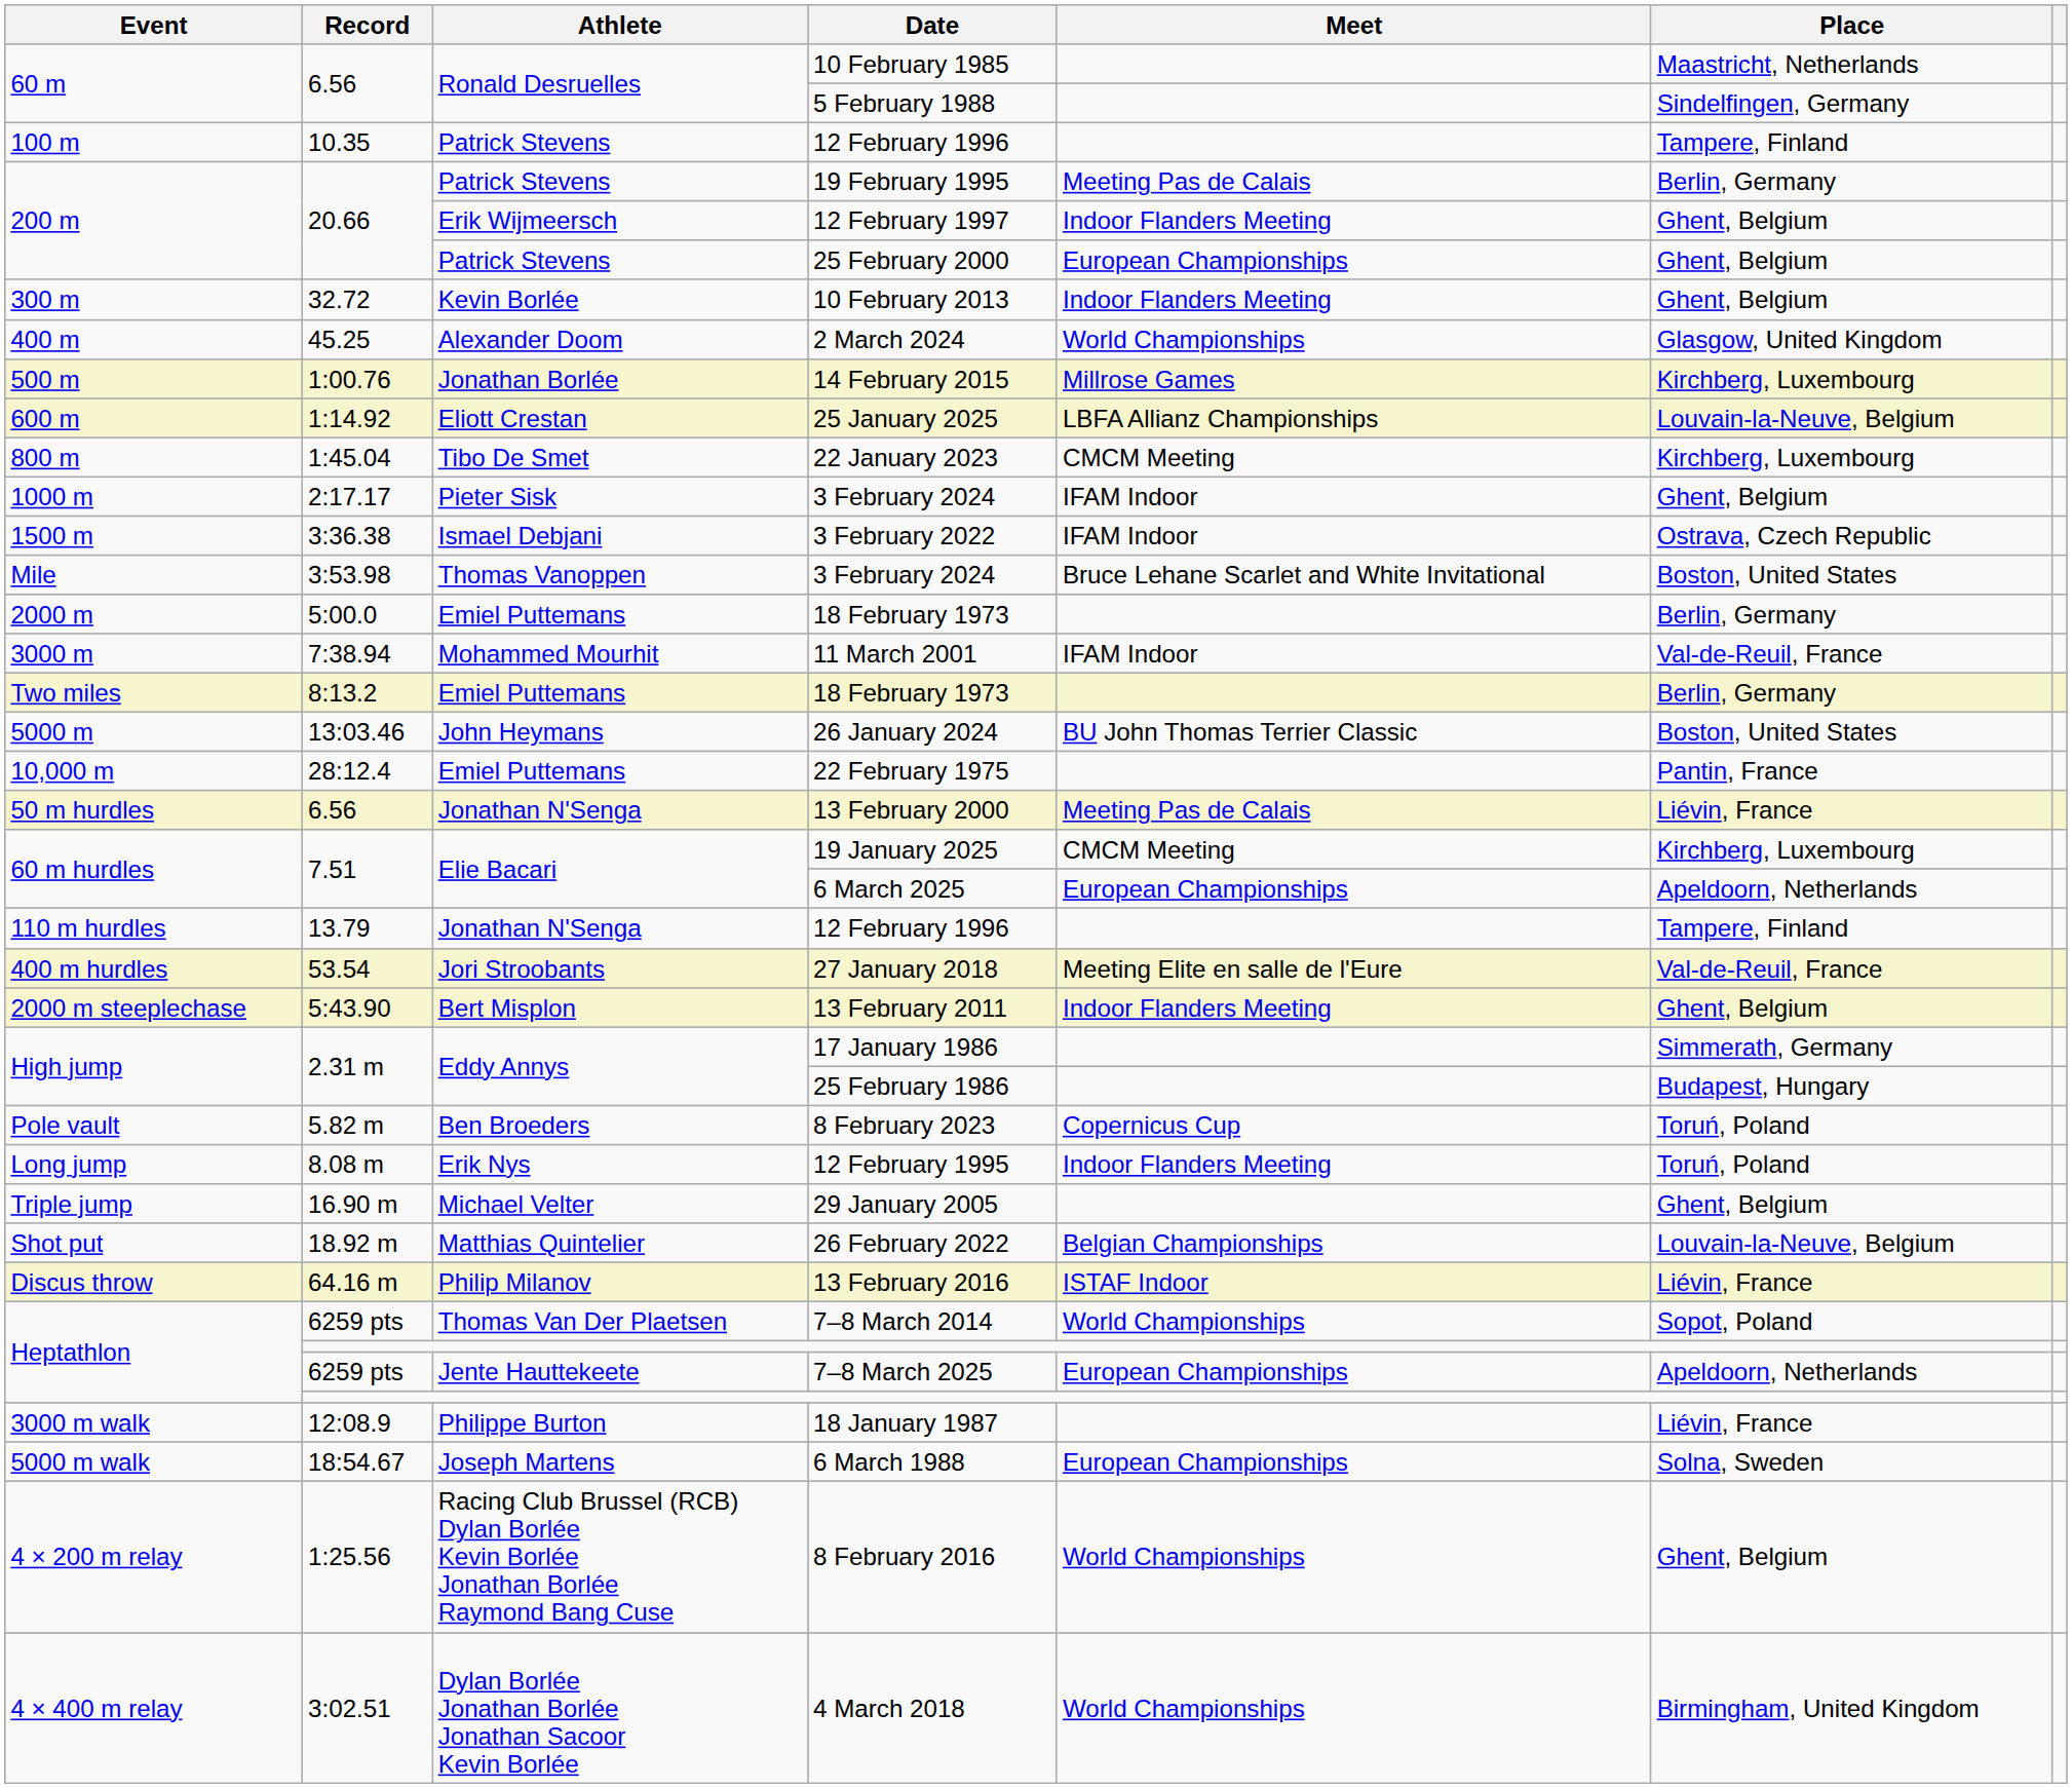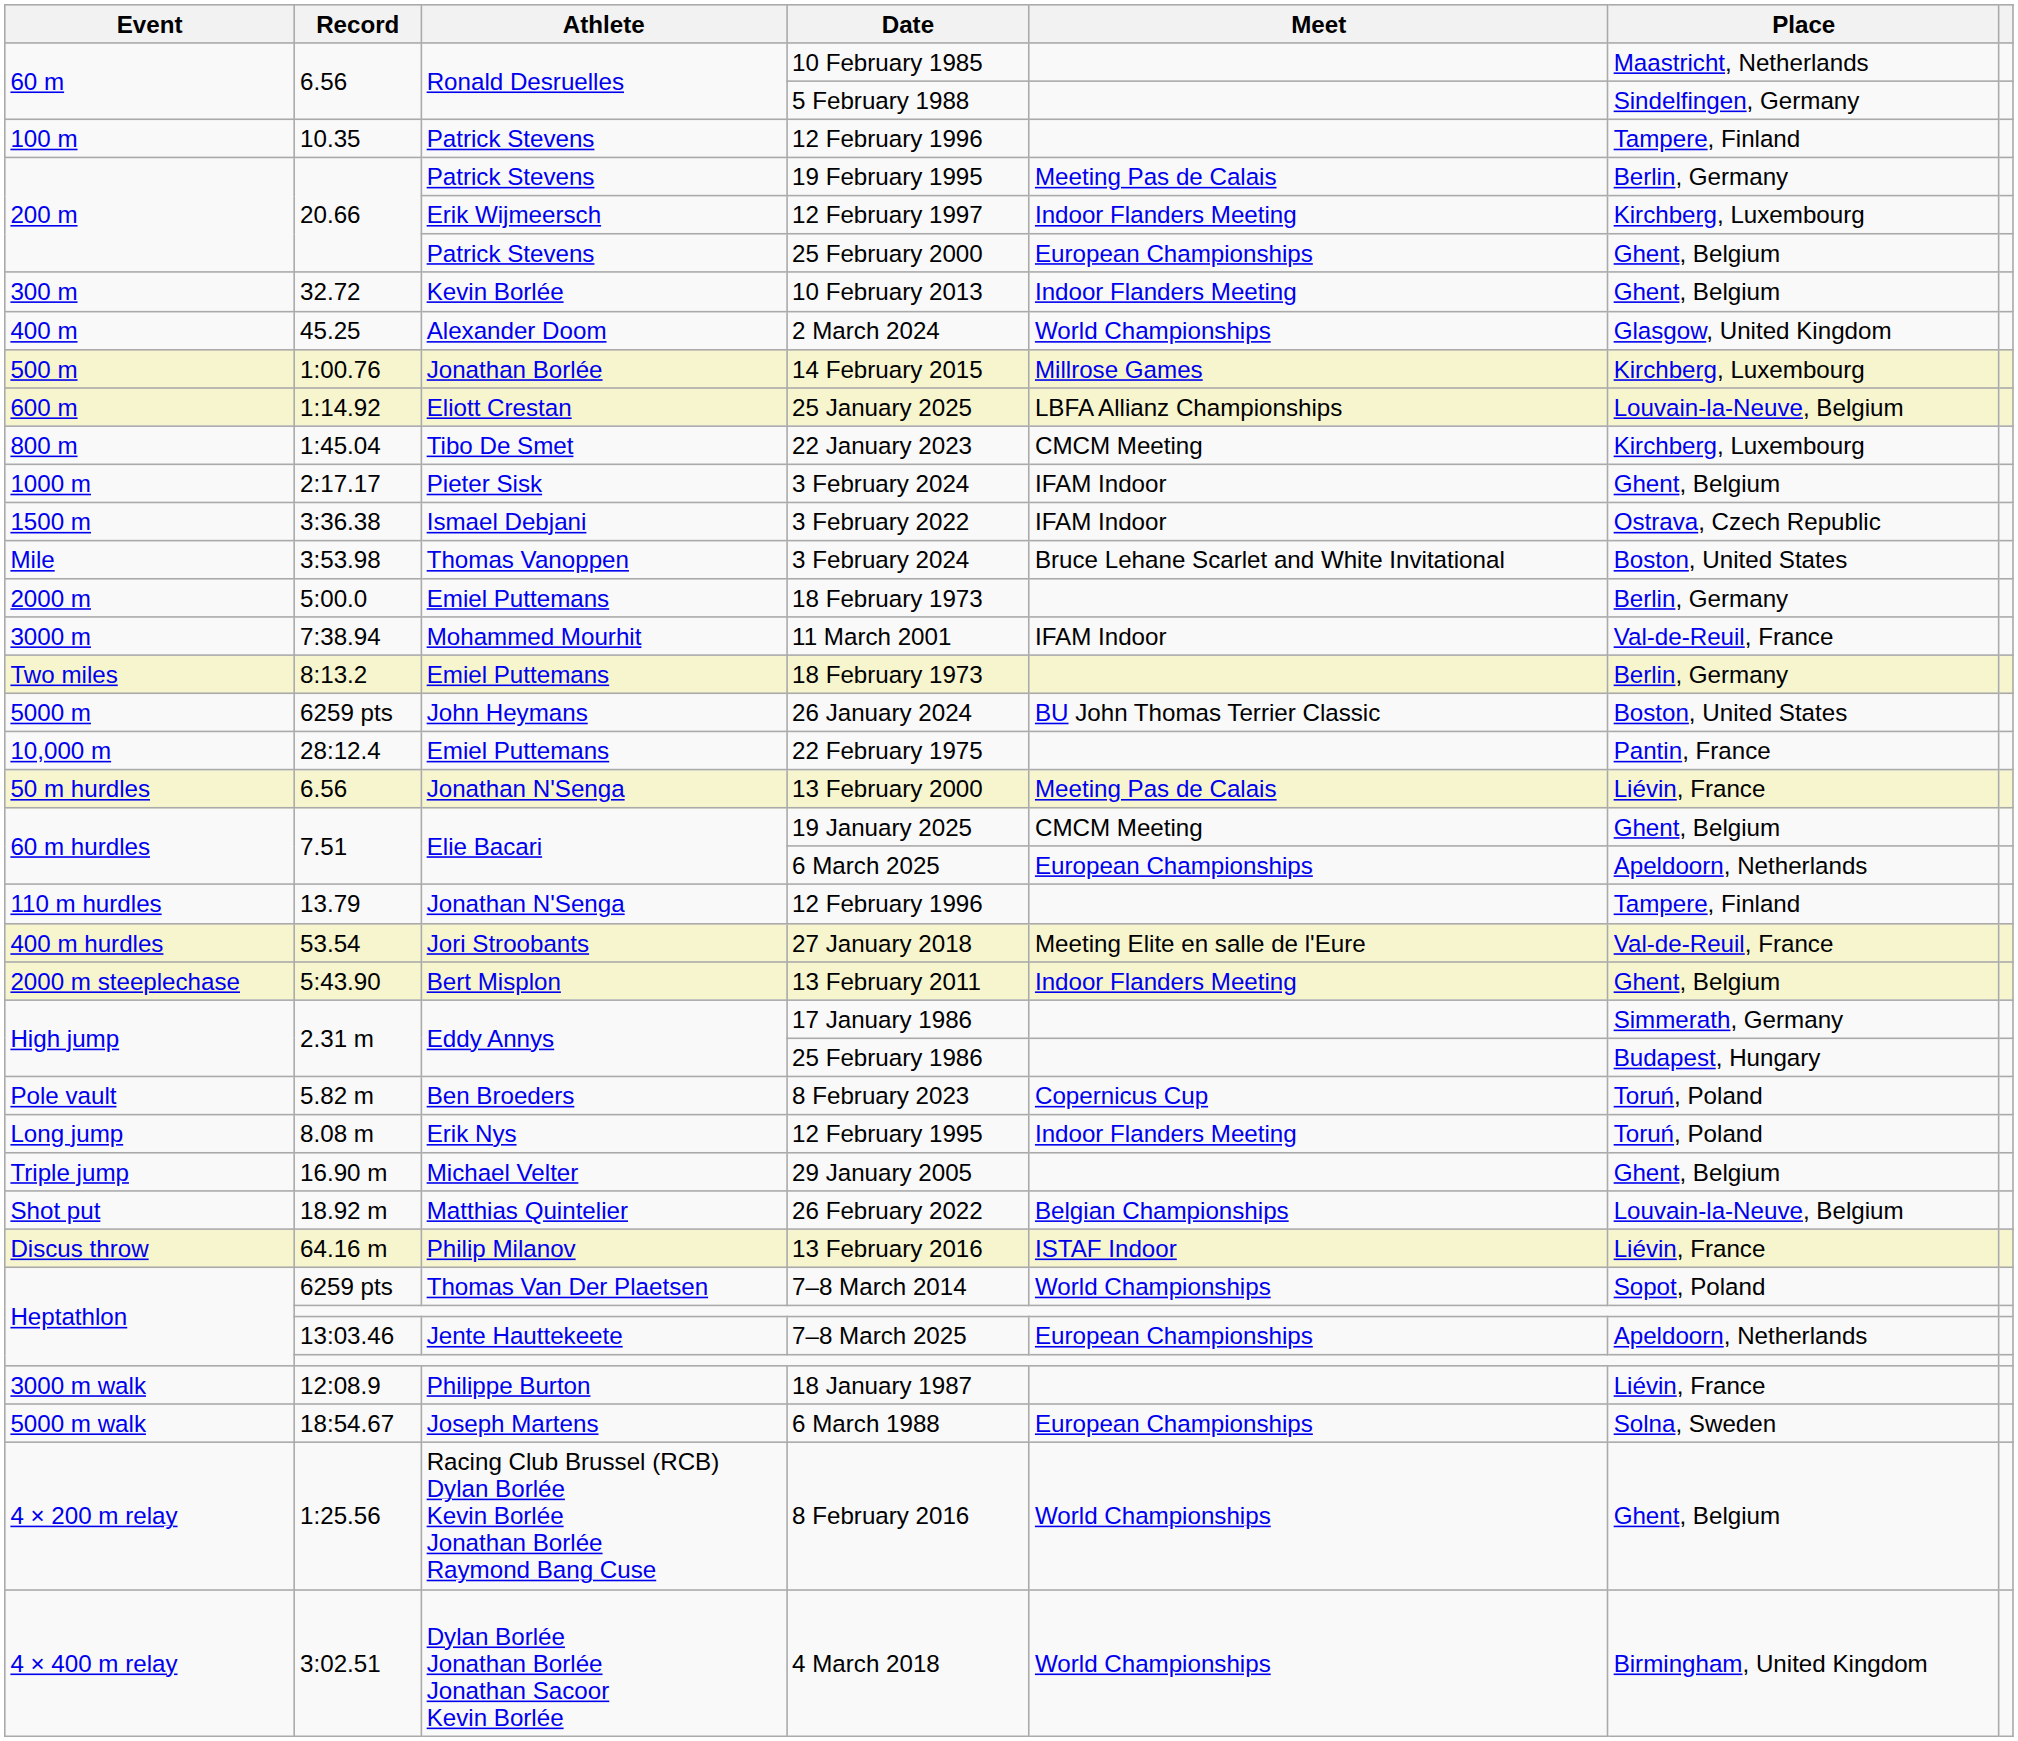12 February 1997 | Place: Ghent, Belgium -> Kirchberg, Luxembourg
26 January 2024 | Record: 13:03.46 -> 6259 pts
19 January 2025 | Place: Kirchberg, Luxembourg -> Ghent, Belgium
7–8 March 2025 | Record: 6259 pts -> 13:03.46
